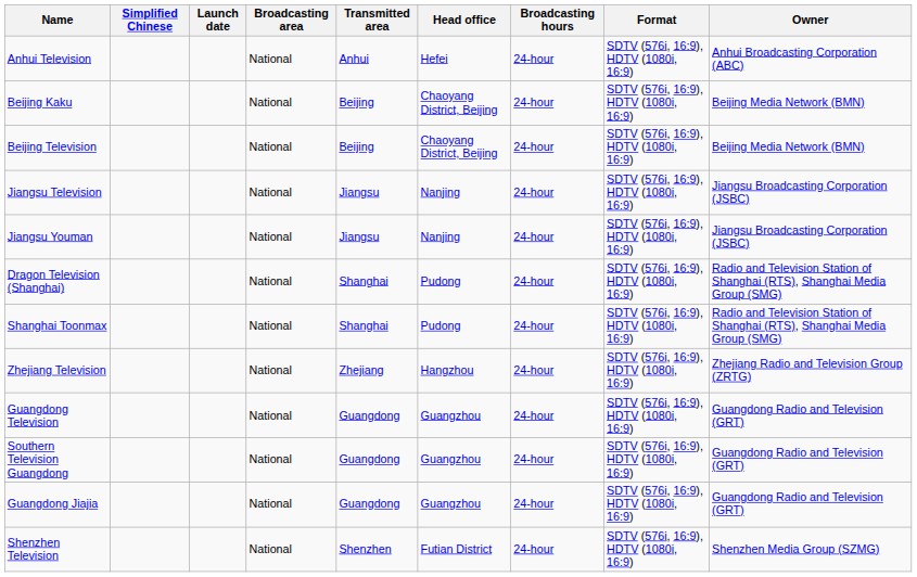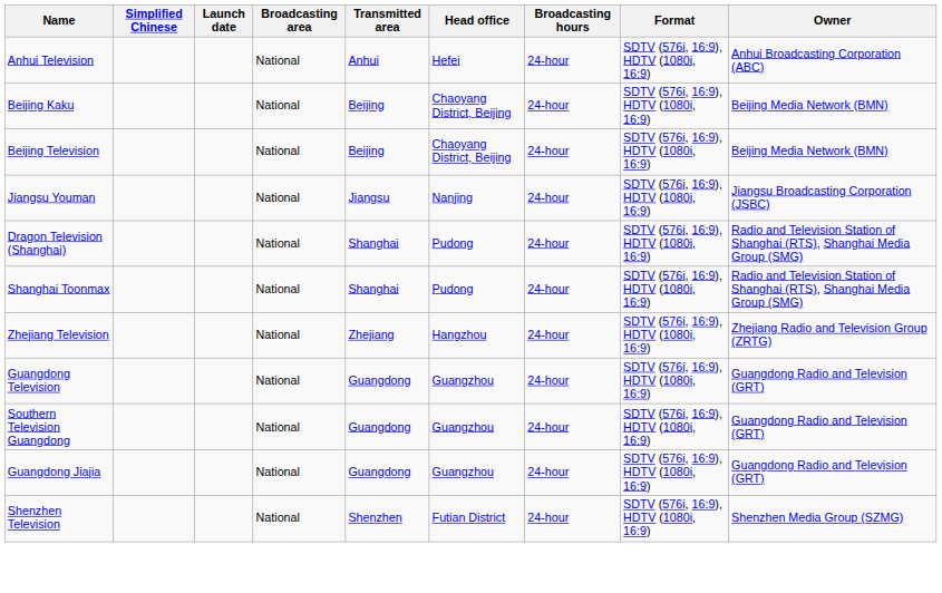- row: Jiangsu Television | National | Jiangsu | Nanjing | 24-hour | SDTV (576i, 16:9), HDTV (1080i, 16:9) | Jiangsu Broadcasting Corporation (JSBC)
